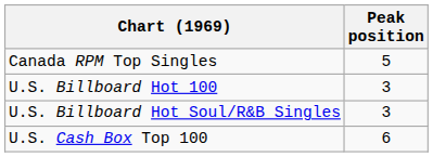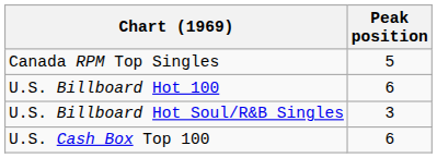U.S. Billboard Hot 100 | Peak position: 3 -> 6
